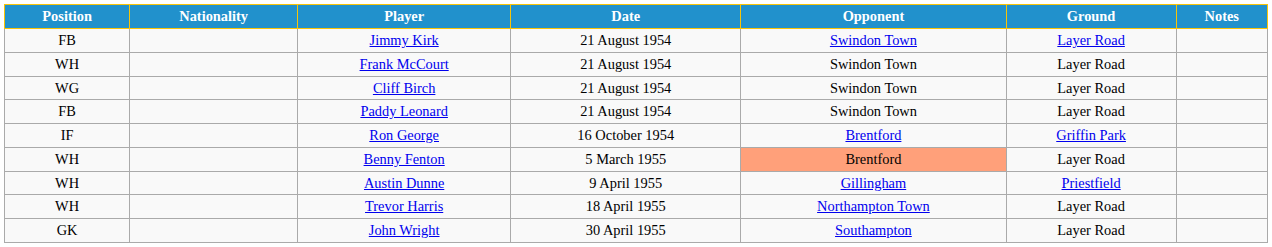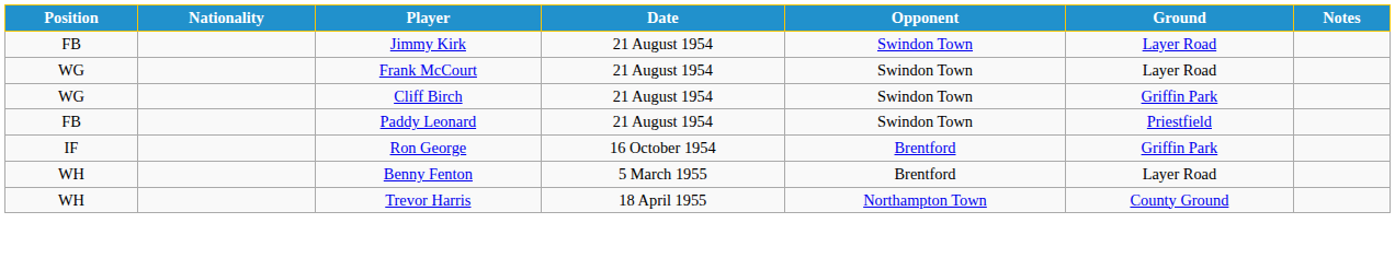Frank McCourt | Position: WH -> WG
Cliff Birch | Ground: Layer Road -> Griffin Park
Paddy Leonard | Ground: Layer Road -> Priestfield
Benny Fenton | Opponent: lightsalmon background -> no background
- row: WH | Austin Dunne | 9 April 1955 | Gillingham | Priestfield
Trevor Harris | Ground: Layer Road -> County Ground
- row: GK | John Wright | 30 April 1955 | Southampton | Layer Road
